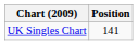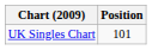UK Singles Chart | Position: 141 -> 101
